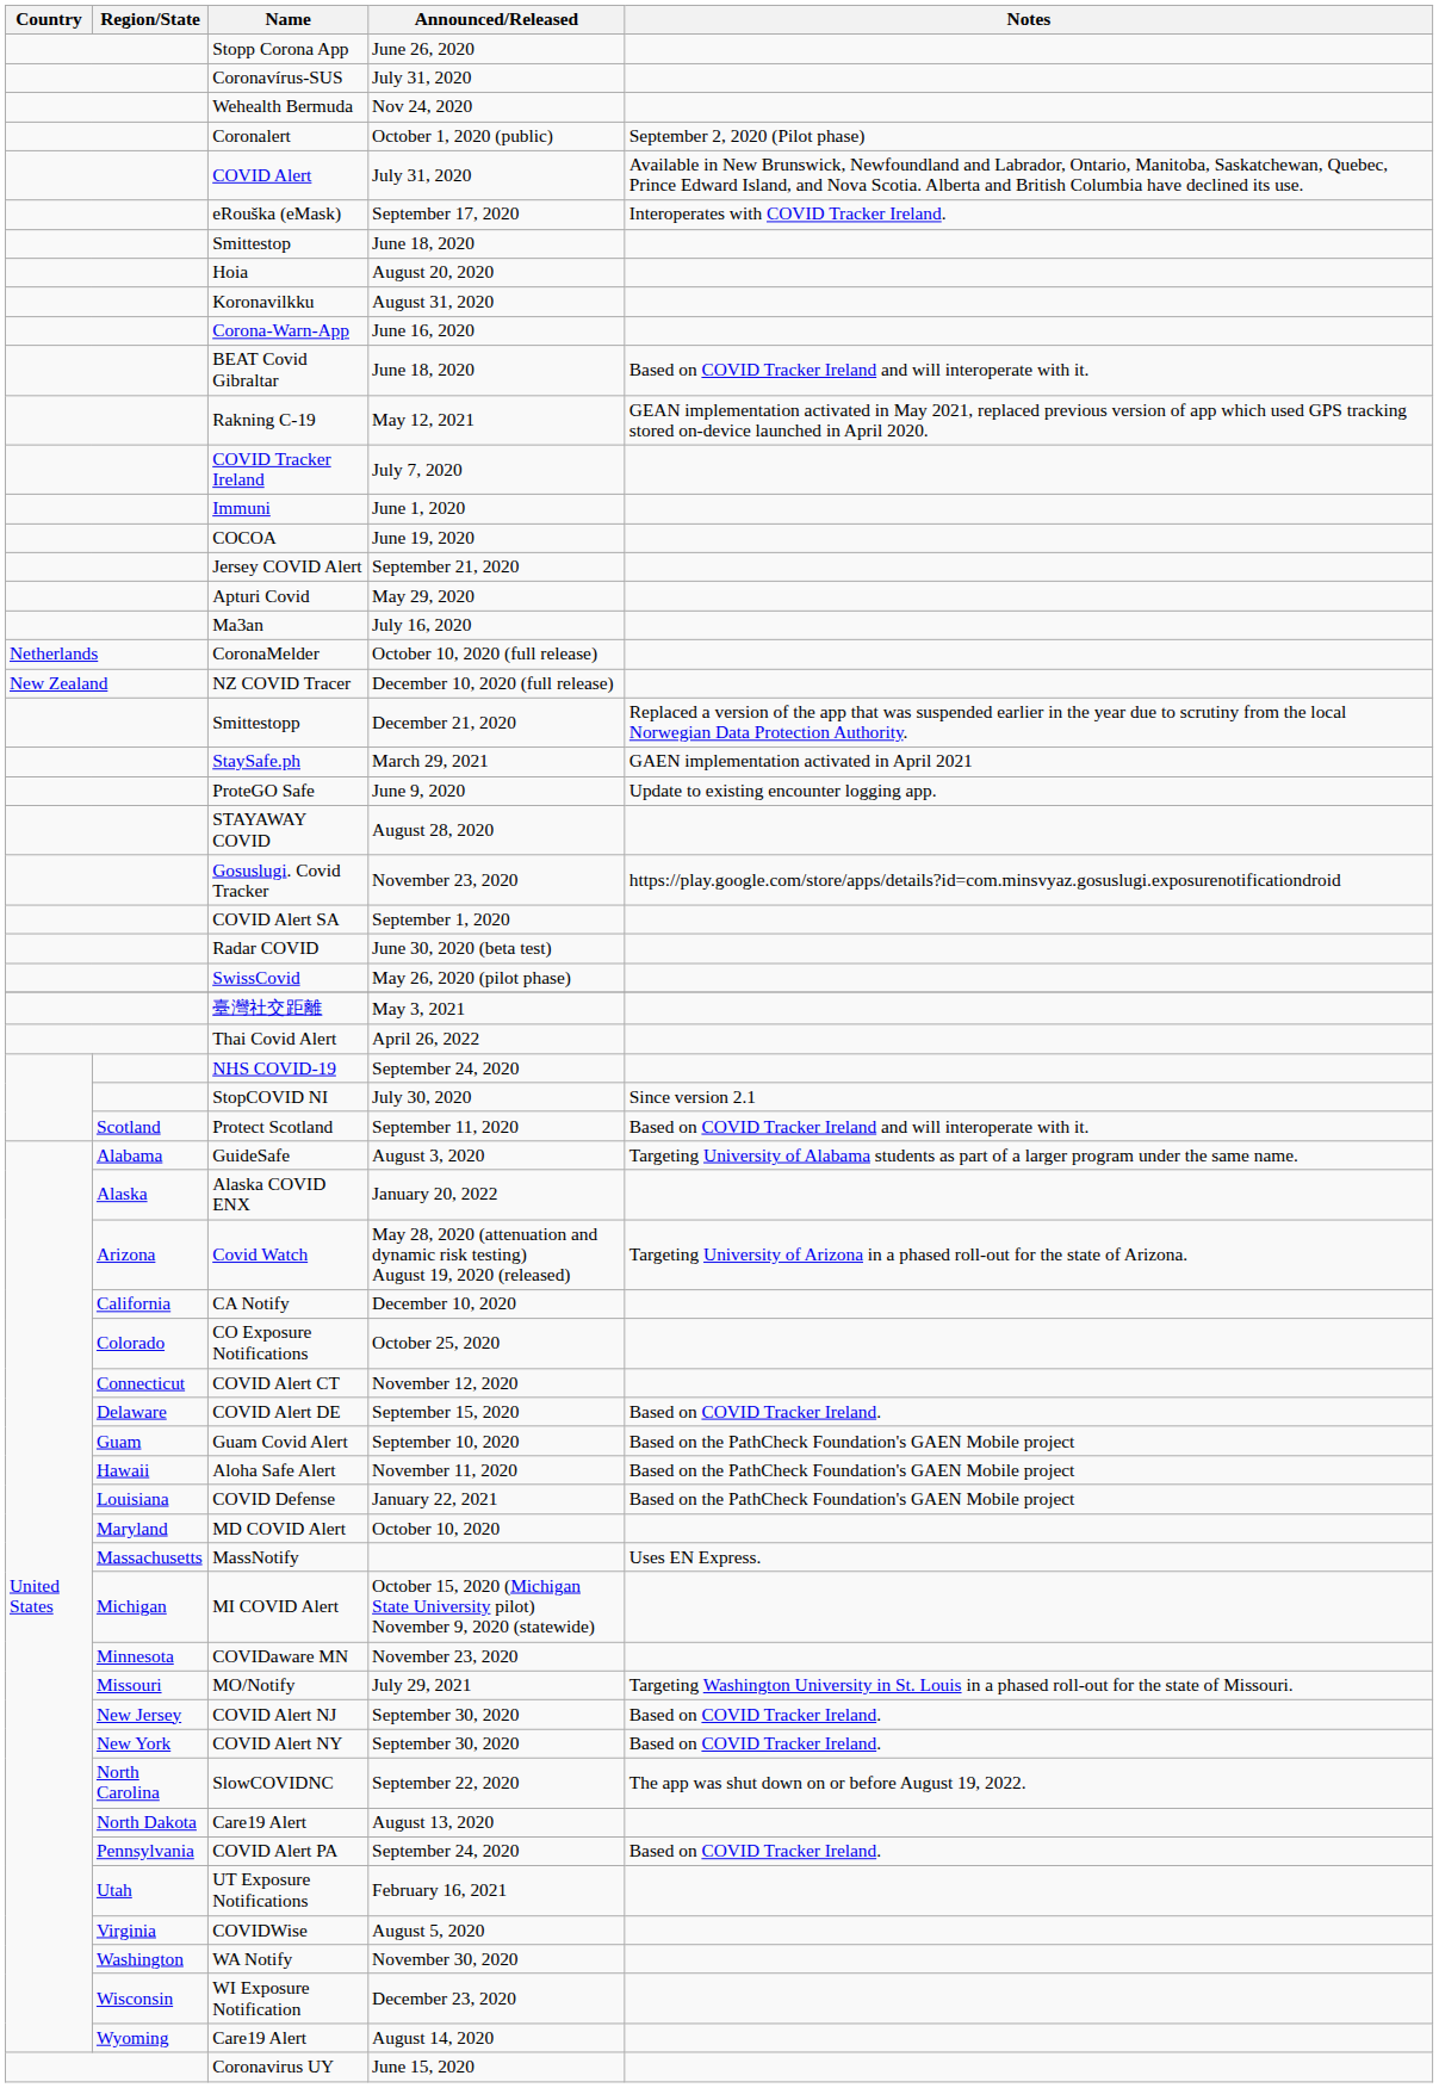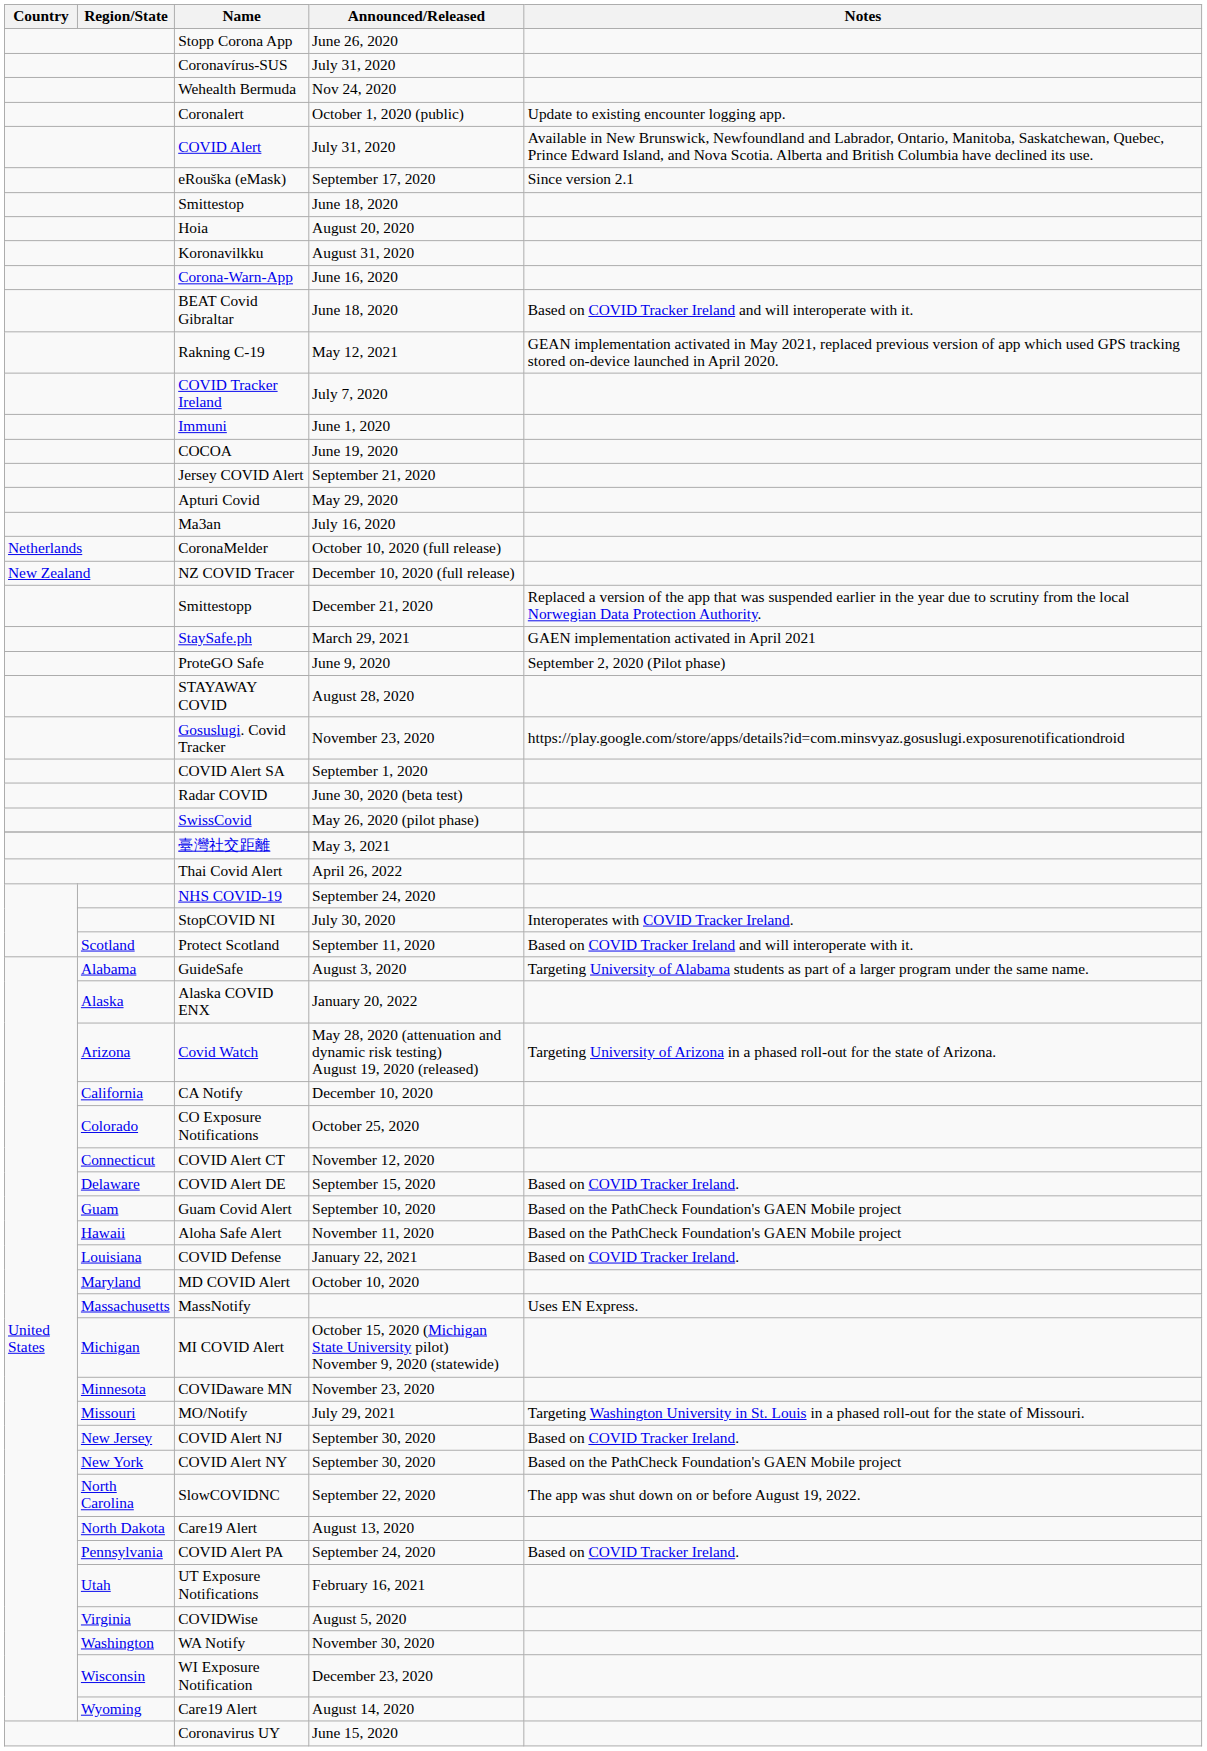Coronalert | Notes: September 2, 2020 (Pilot phase) -> Update to existing encounter logging app.
eRouška (eMask) | Notes: Interoperates with COVID Tracker Ireland. -> Since version 2.1
ProteGO Safe | Notes: Update to existing encounter logging app. -> September 2, 2020 (Pilot phase)
StopCOVID NI | Notes: Since version 2.1 -> Interoperates with COVID Tracker Ireland.
COVID Defense | Notes: Based on the PathCheck Foundation's GAEN Mobile project -> Based on COVID Tracker Ireland.
COVID Alert NY | Notes: Based on COVID Tracker Ireland. -> Based on the PathCheck Foundation's GAEN Mobile project
